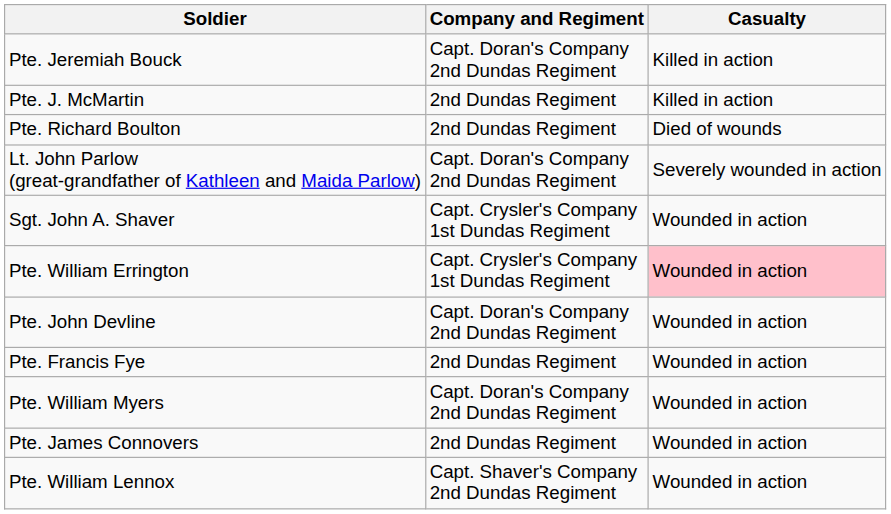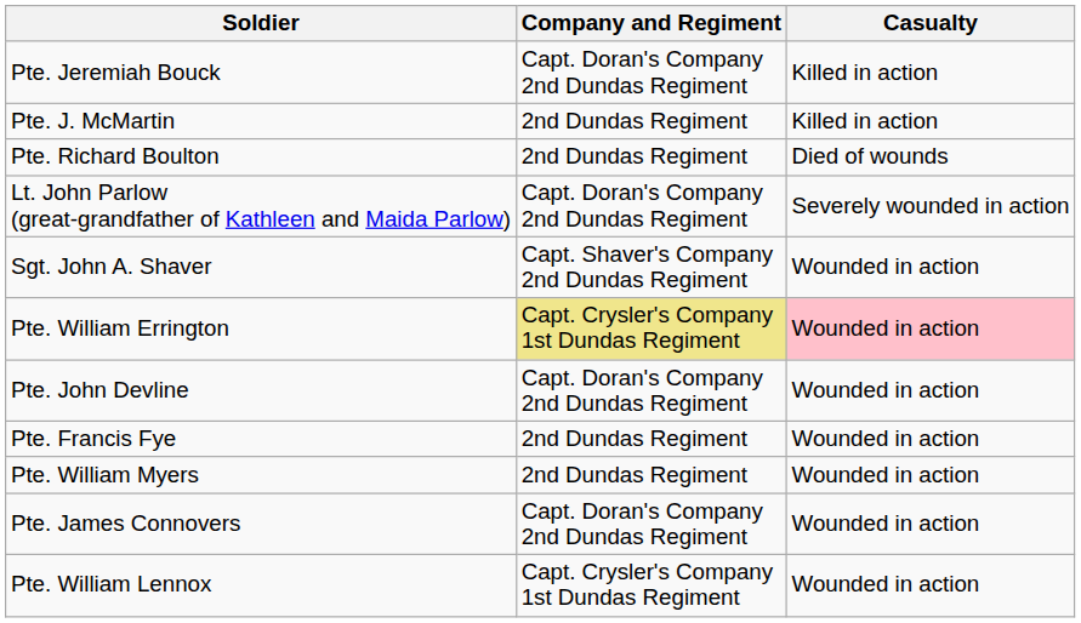Sgt. John A. Shaver | Company and Regiment: Capt. Crysler's Company 1st Dundas Regiment -> Capt. Shaver's Company 2nd Dundas Regiment
Pte. William Errington | Company and Regiment: no background -> khaki background
Pte. William Myers | Company and Regiment: Capt. Doran's Company 2nd Dundas Regiment -> 2nd Dundas Regiment
Pte. James Connovers | Company and Regiment: 2nd Dundas Regiment -> Capt. Doran's Company 2nd Dundas Regiment
Pte. William Lennox | Company and Regiment: Capt. Shaver's Company 2nd Dundas Regiment -> Capt. Crysler's Company 1st Dundas Regiment
